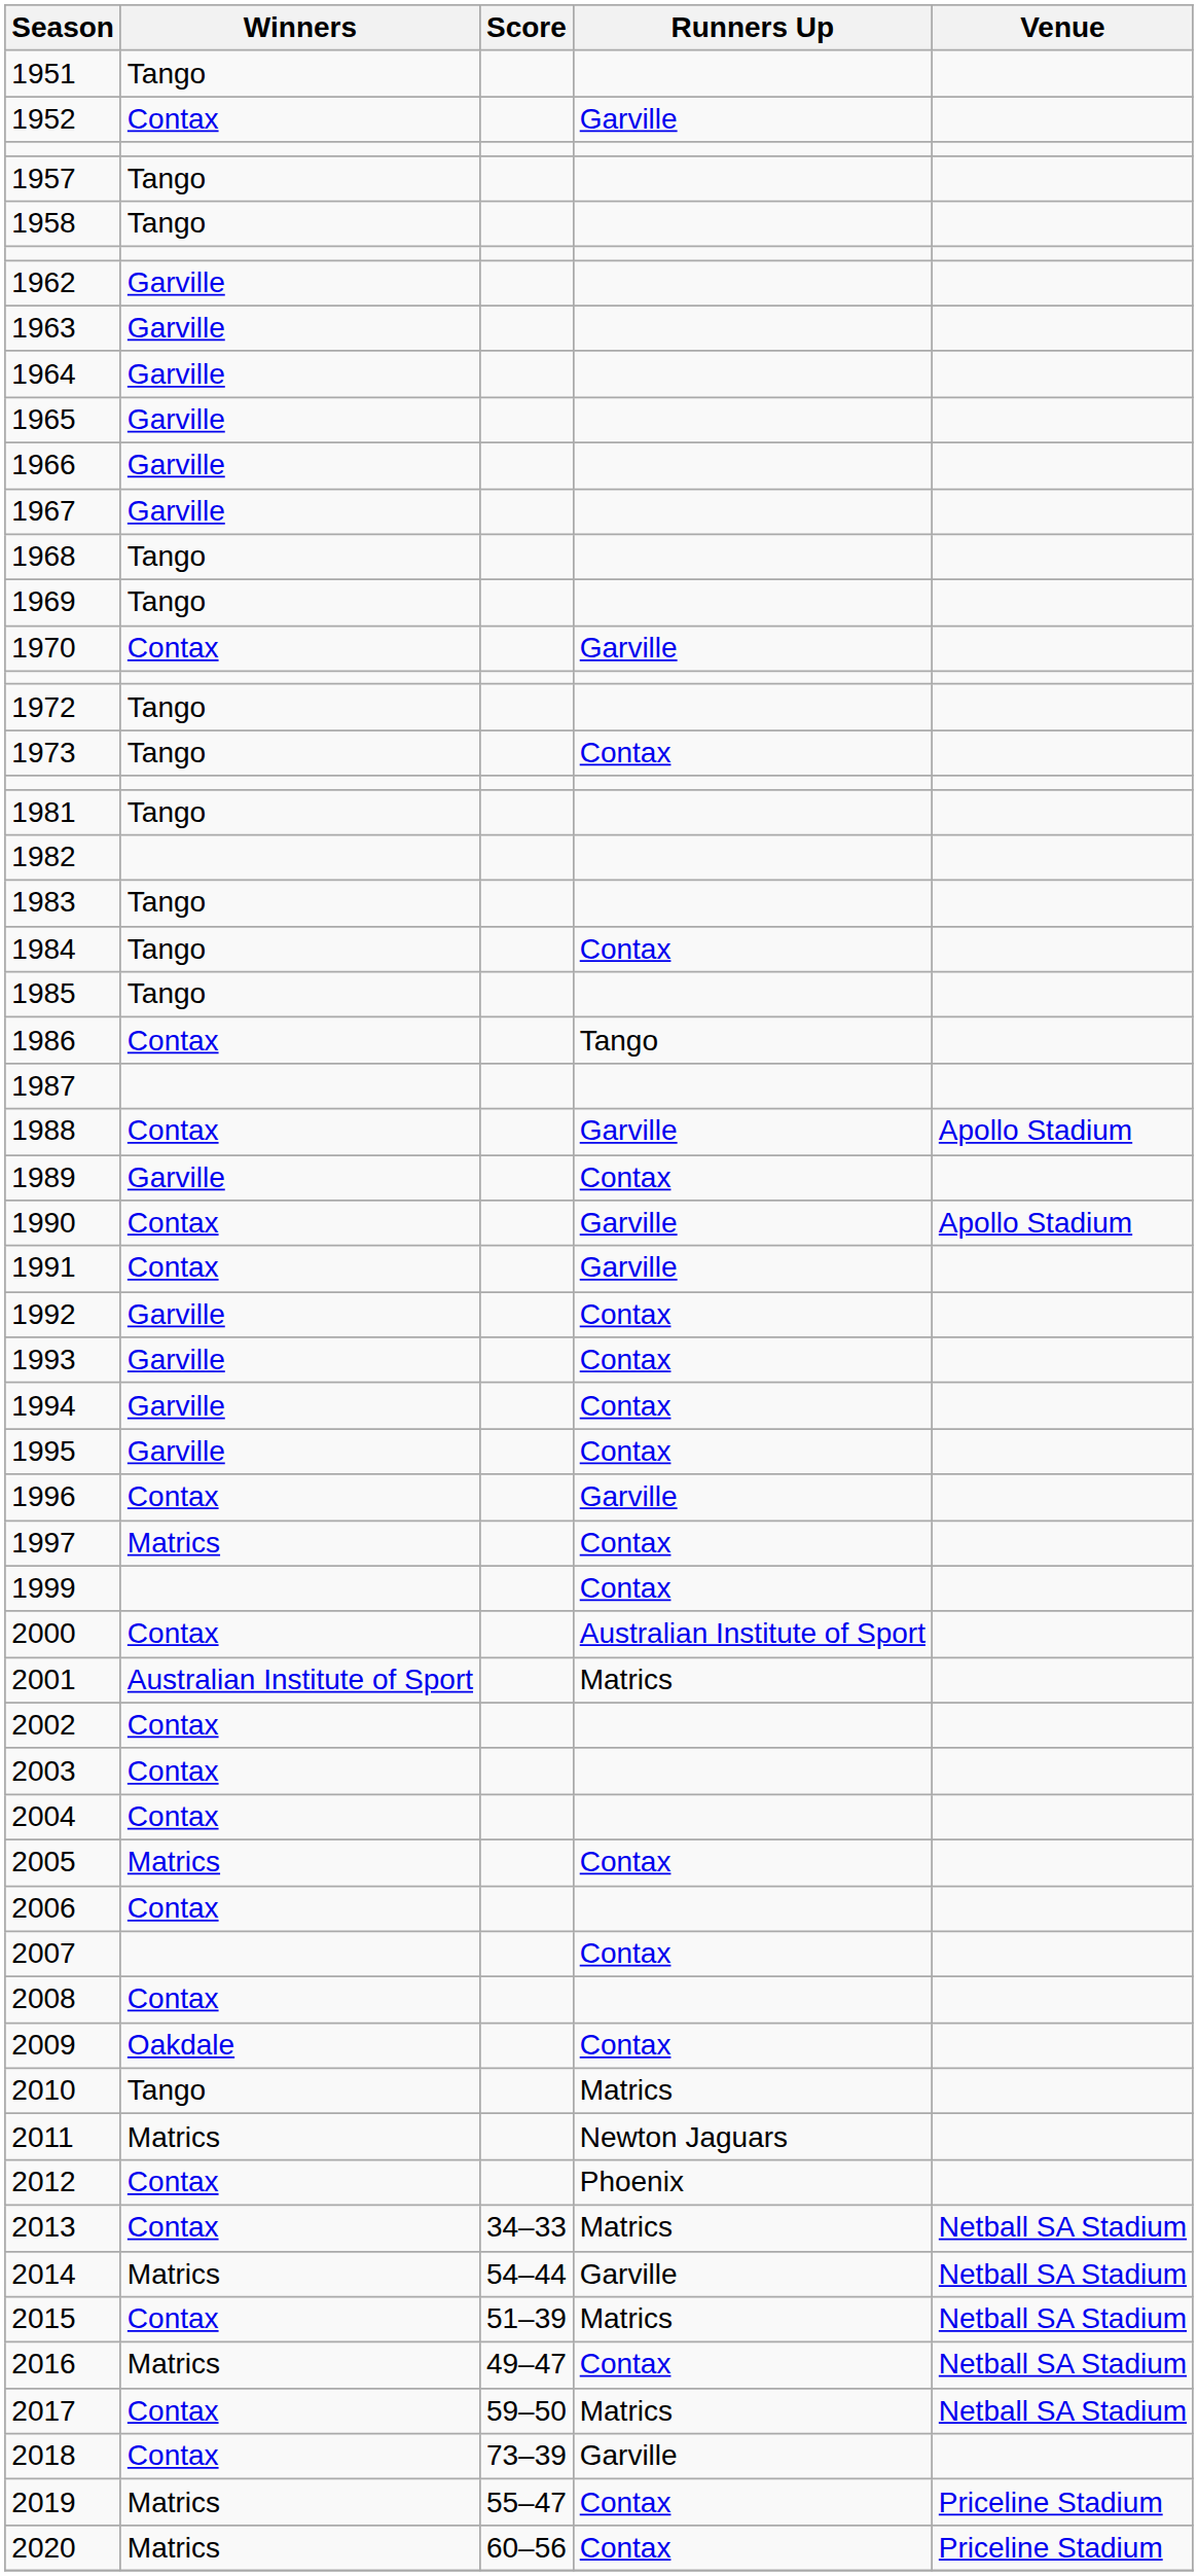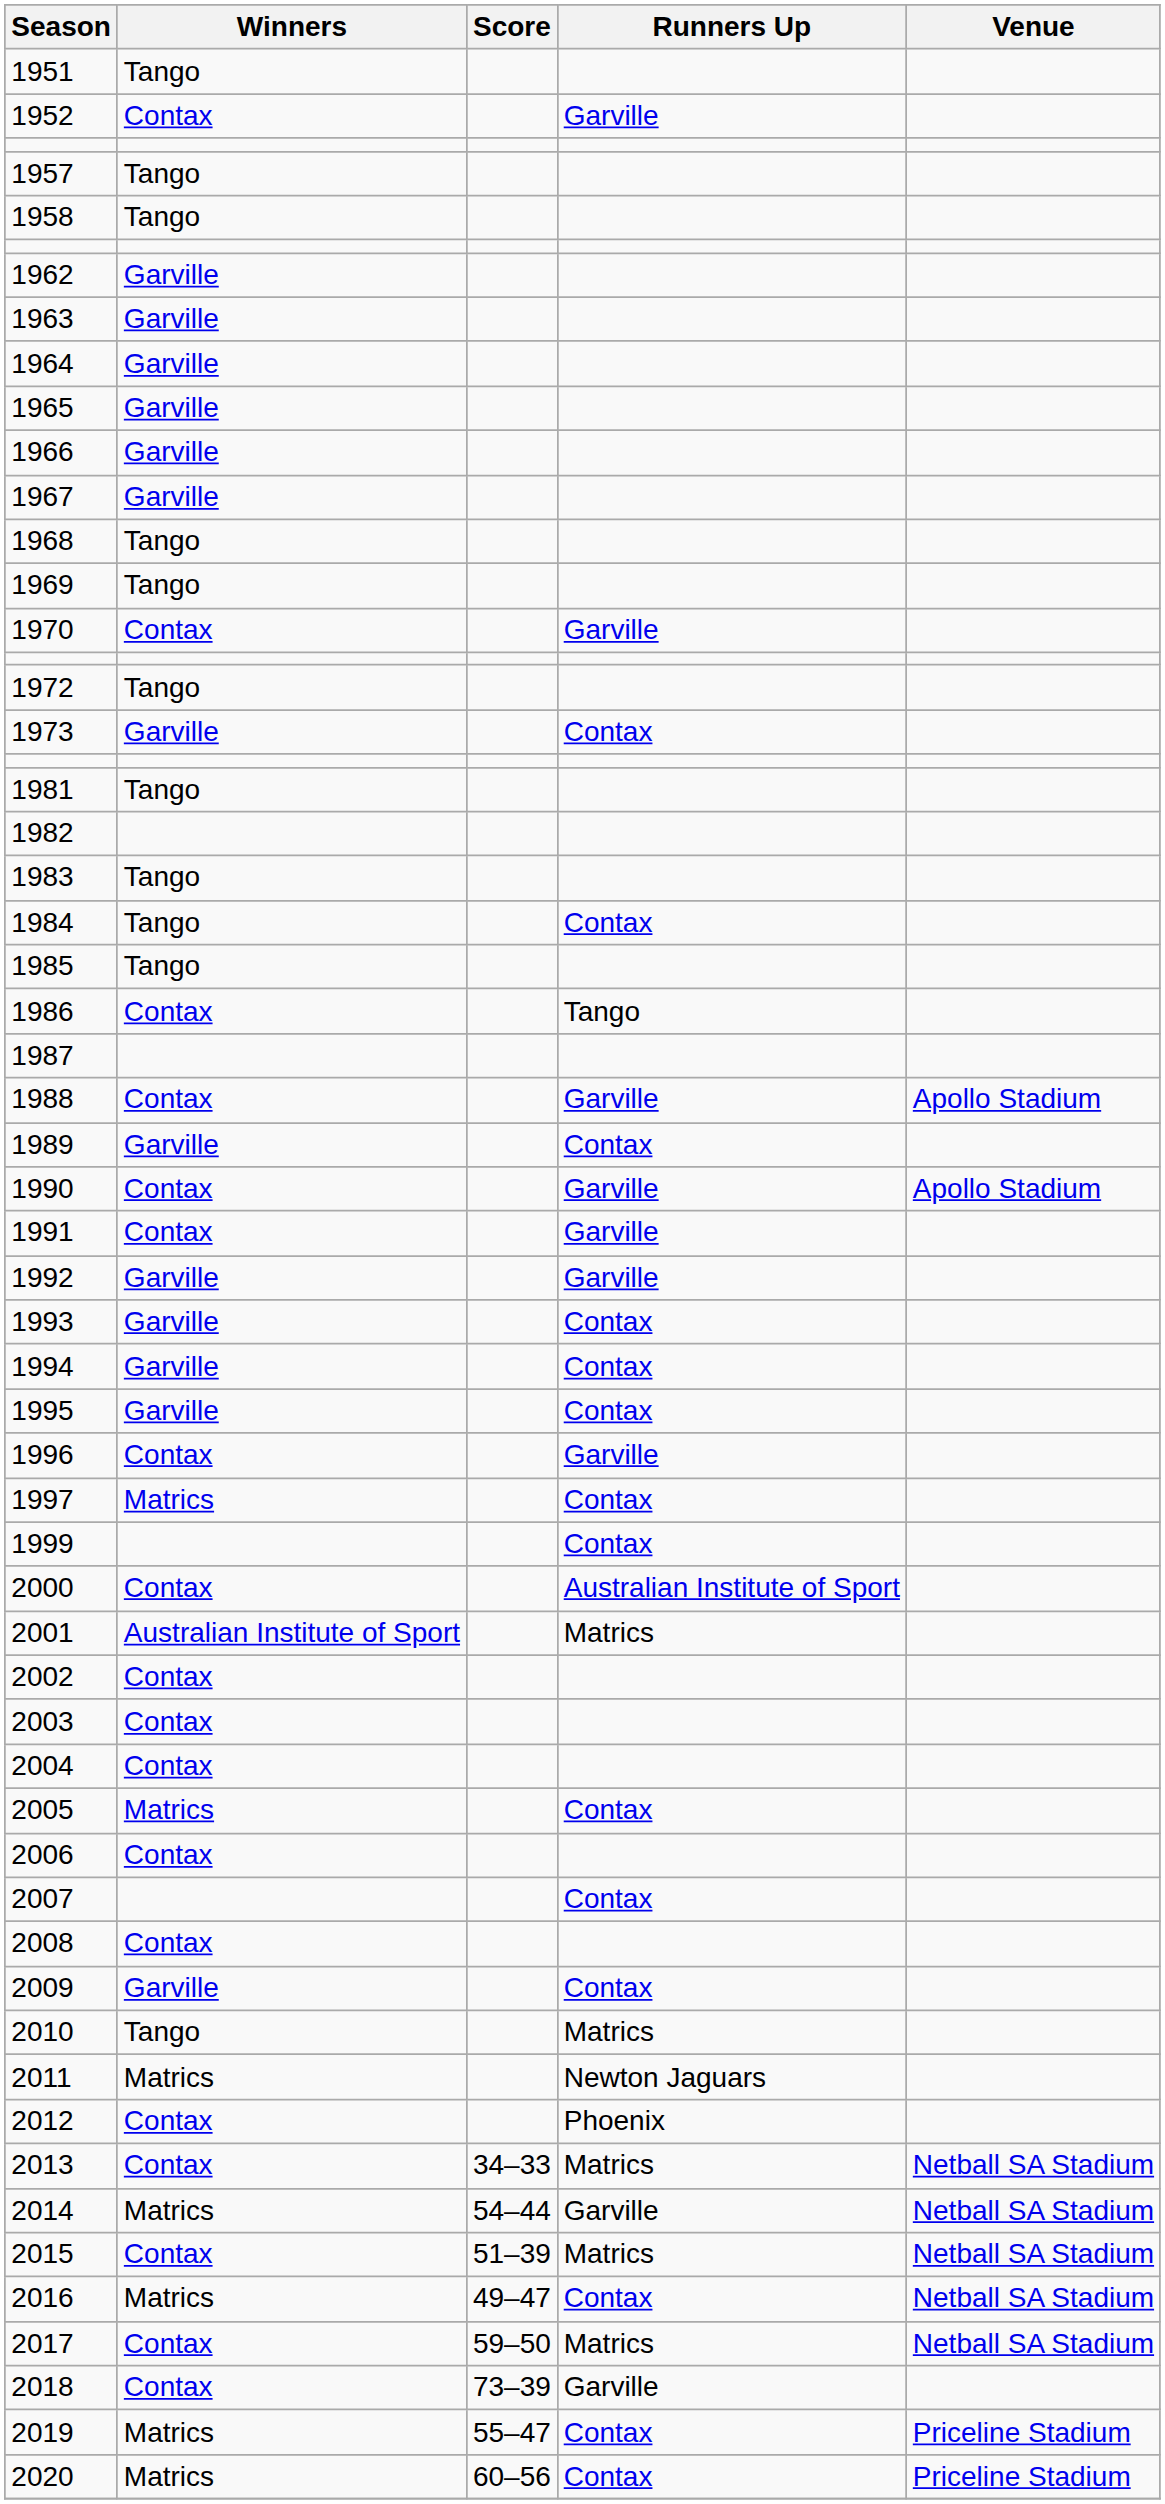1973 | Winners: Tango -> Garville
1992 | Runners Up: Contax -> Garville
2009 | Winners: Oakdale -> Garville
